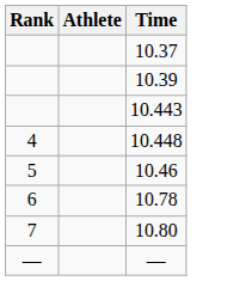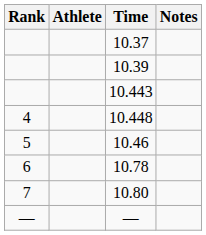+ column: Notes
